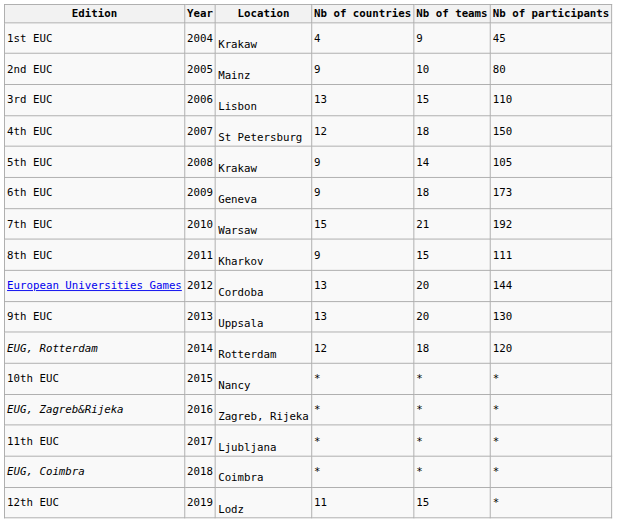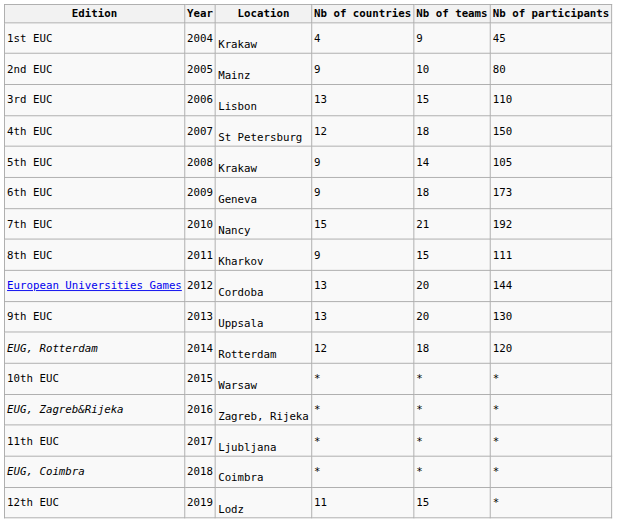7th EUC | Location: Warsaw -> Nancy
10th EUC | Location: Nancy -> Warsaw
